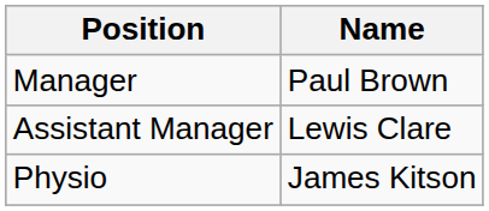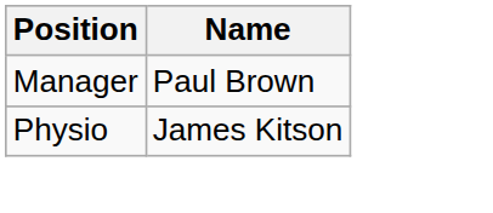- row: Assistant Manager | Lewis Clare
